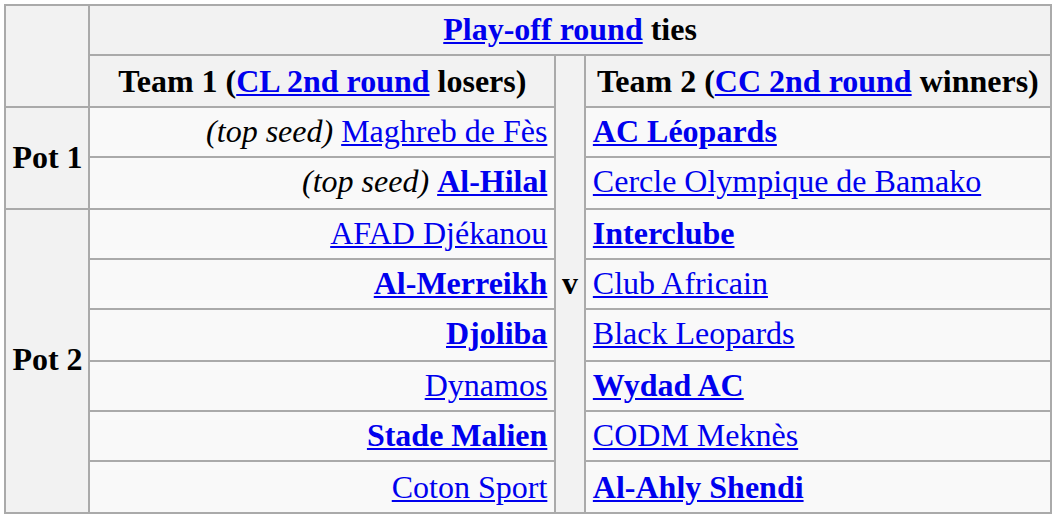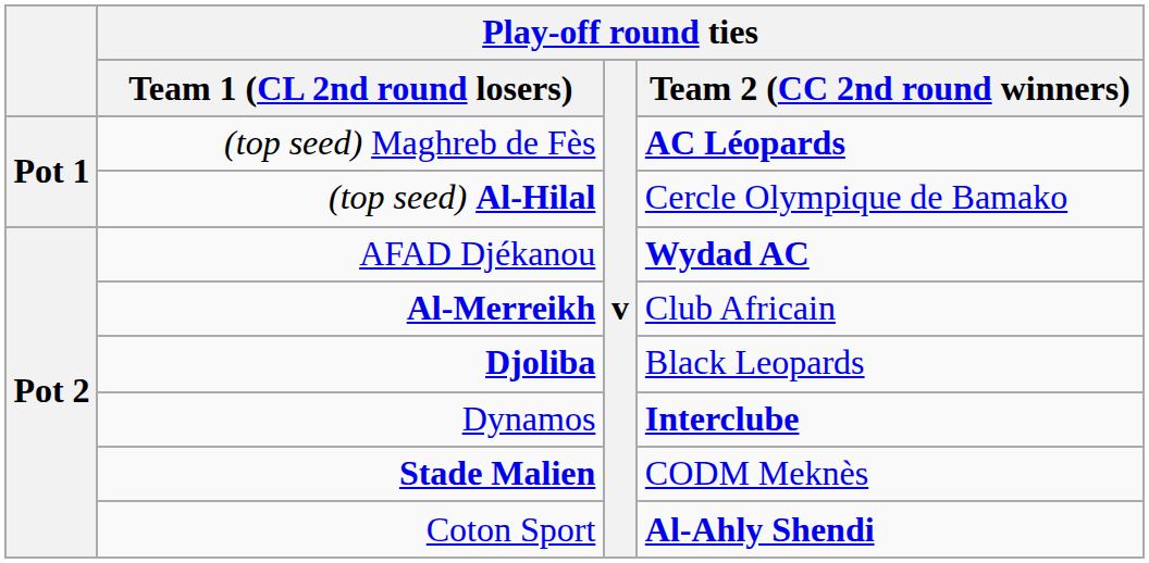AFAD Djékanou | Play-off round ties / Team 2 (CC 2nd round winners): Interclube -> Wydad AC
Dynamos | Play-off round ties / Team 2 (CC 2nd round winners): Wydad AC -> Interclube
